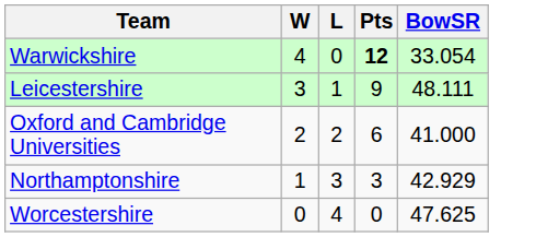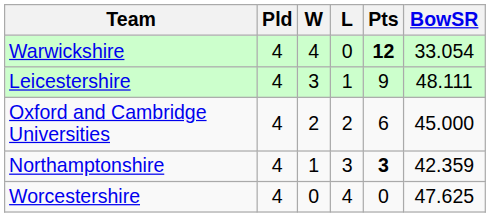+ column: Pld | 4 | 4 | 4 | 4 | 4
Oxford and Cambridge Universities | BowSR: 41.000 -> 45.000
Northamptonshire | Pts: normal -> bold
Northamptonshire | BowSR: 42.929 -> 42.359
